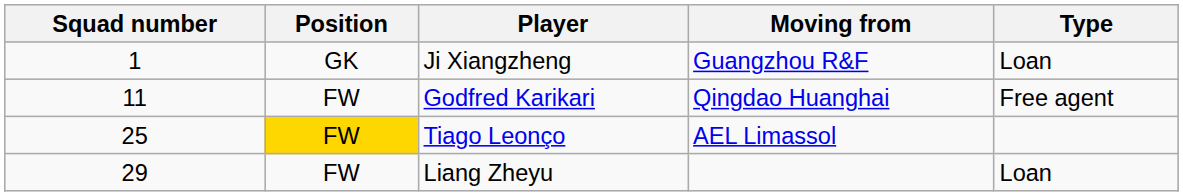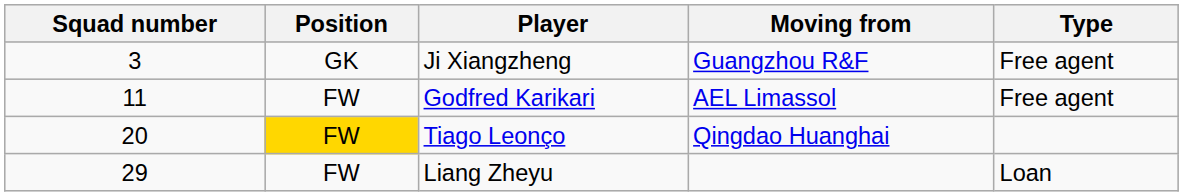Ji Xiangzheng | Squad number: 1 -> 3
Ji Xiangzheng | Type: Loan -> Free agent
Godfred Karikari | Moving from: Qingdao Huanghai -> AEL Limassol
Tiago Leonço | Squad number: 25 -> 20
Tiago Leonço | Moving from: AEL Limassol -> Qingdao Huanghai
